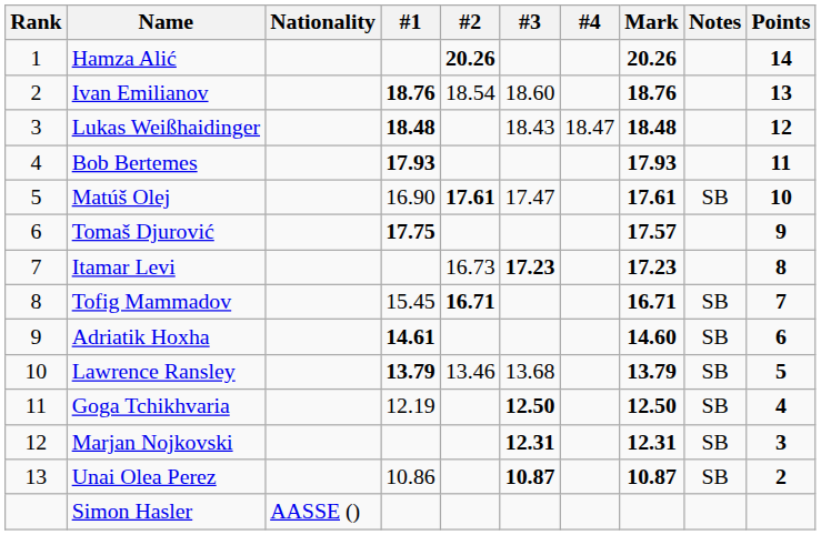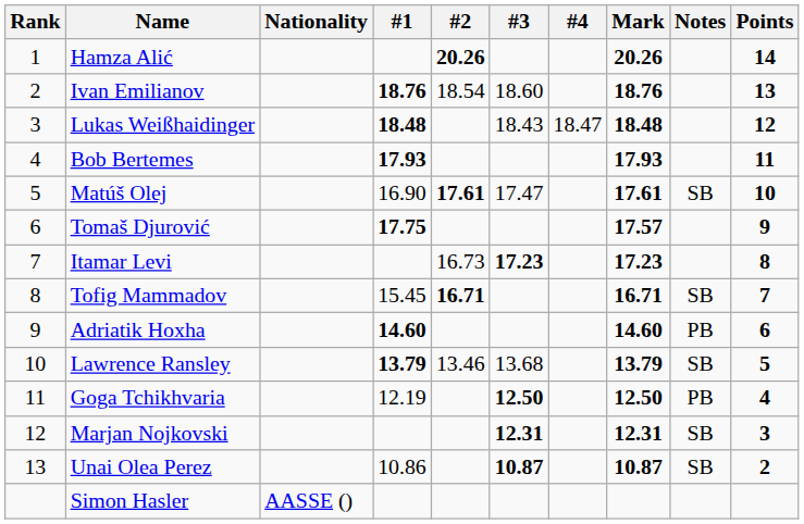Adriatik Hoxha | #1: 14.61 -> 14.60
Adriatik Hoxha | Notes: SB -> PB
Goga Tchikhvaria | Notes: SB -> PB
